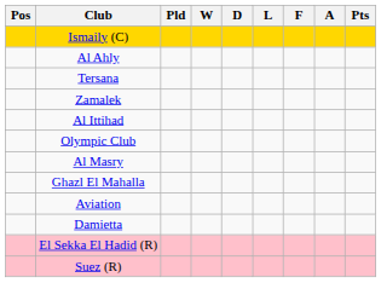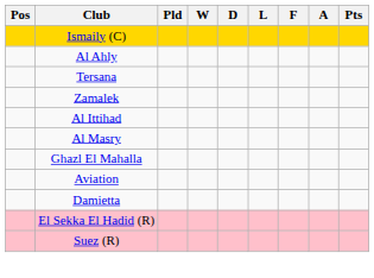- row: Olympic Club
